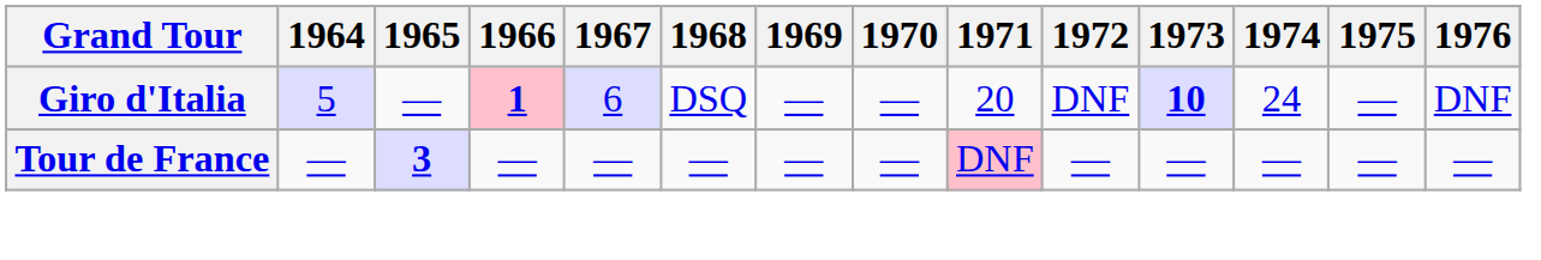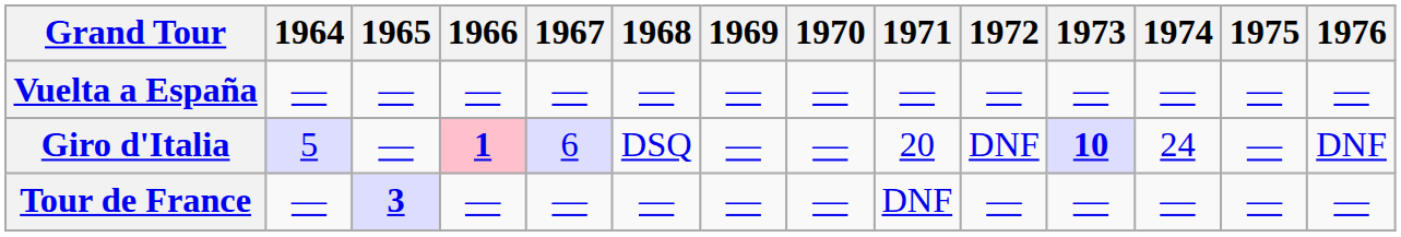+ row: Vuelta a España | — | — | — | — | — | — | — | — | — | — | — | — | —
Tour de France | 1971: pink background -> no background
